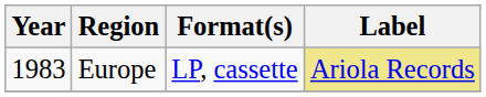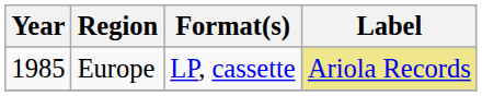Europe | Year: 1983 -> 1985
